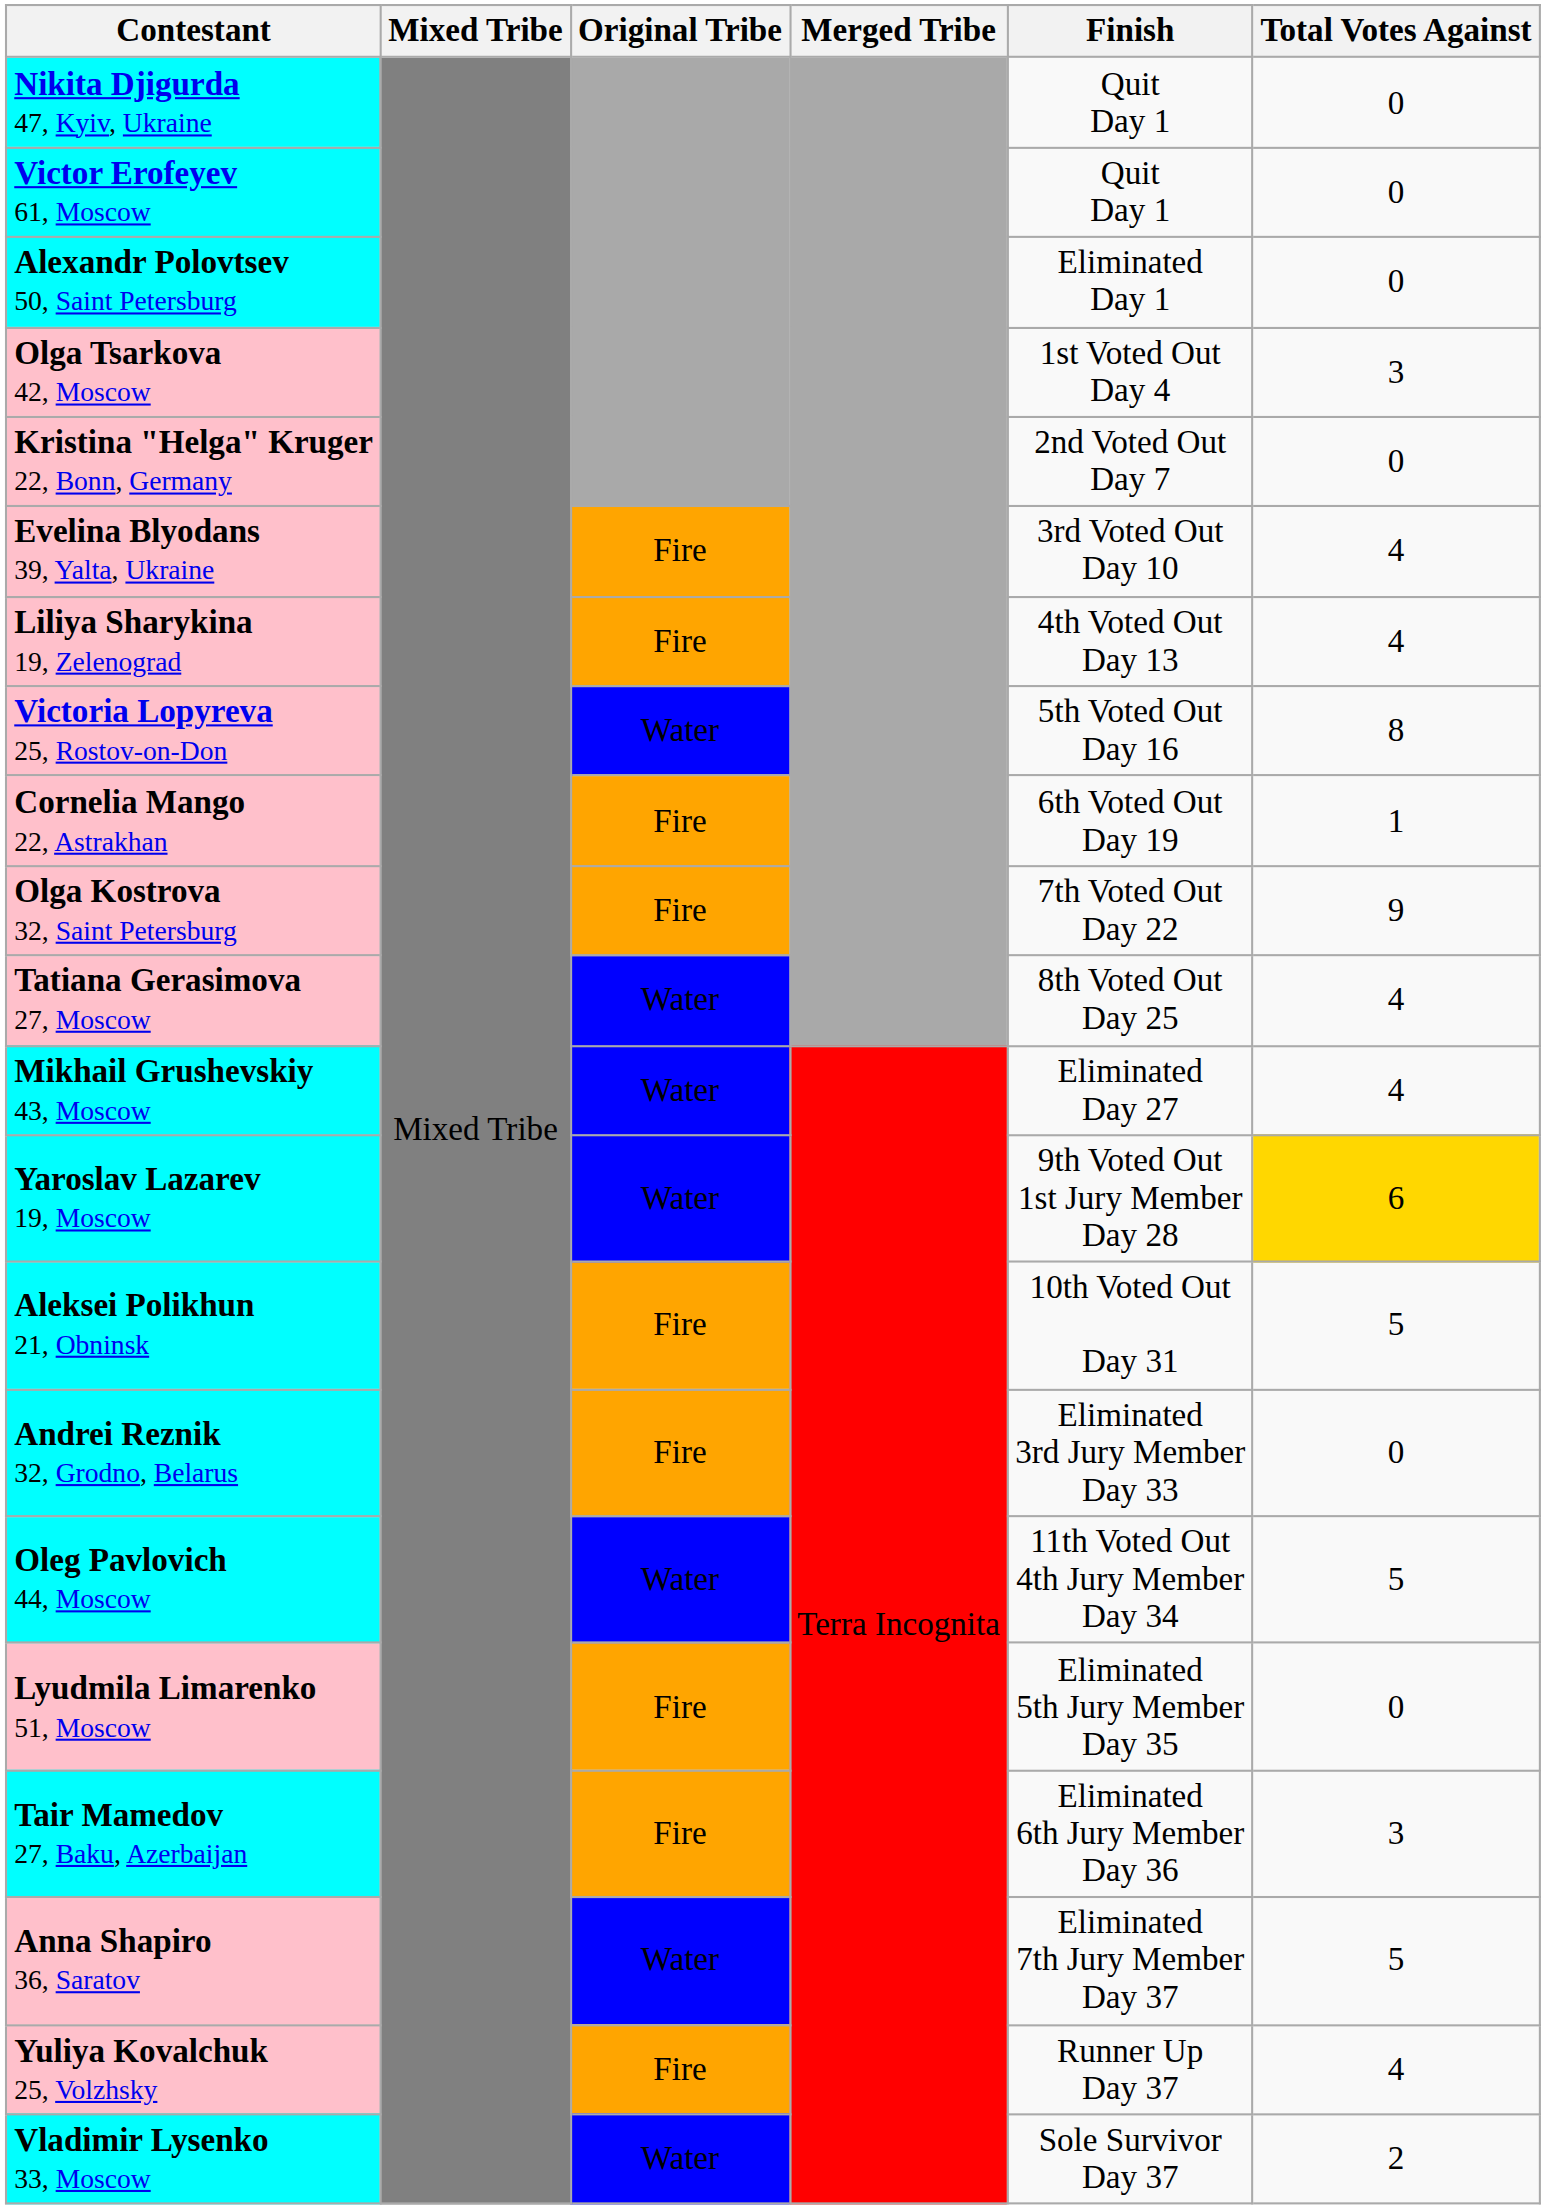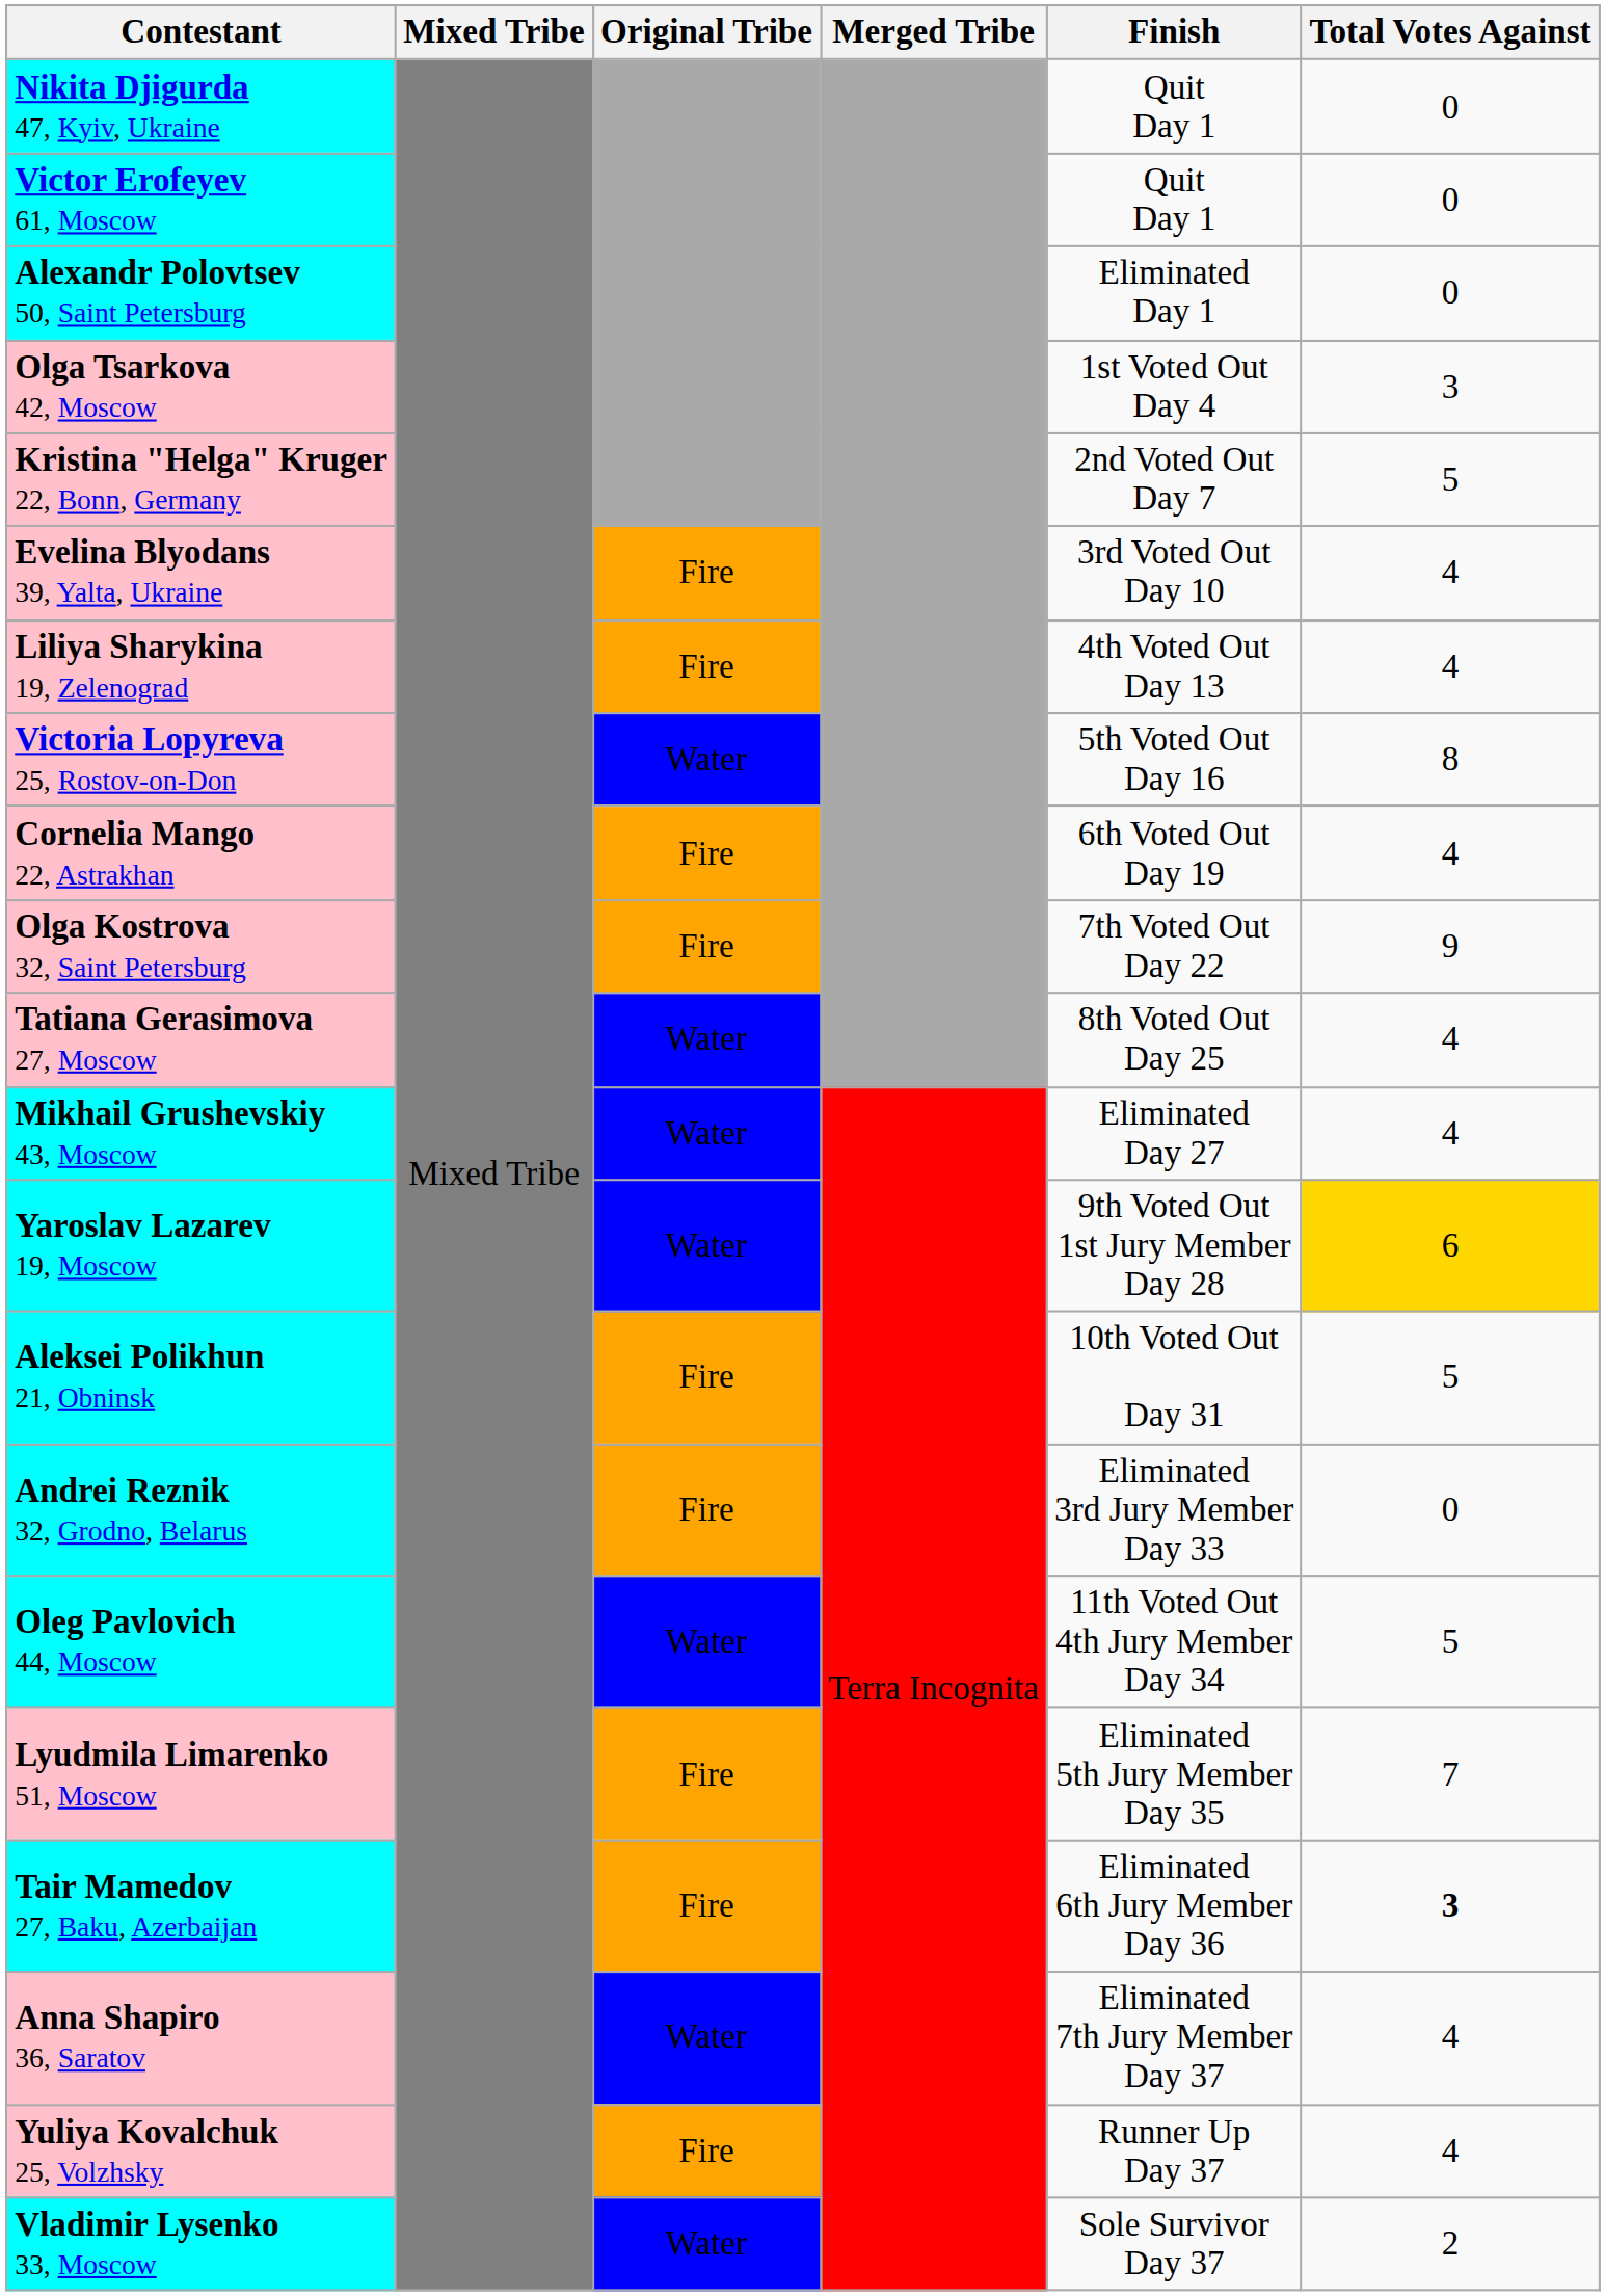Kristina "Helga" Kruger 22, Bonn, Germany | Total Votes Against: 0 -> 5
Cornelia Mango 22, Astrakhan | Total Votes Against: 1 -> 4
Lyudmila Limarenko 51, Moscow | Total Votes Against: 0 -> 7
Tair Mamedov 27, Baku, Azerbaijan | Total Votes Against: normal -> bold
Anna Shapiro 36, Saratov | Total Votes Against: 5 -> 4
